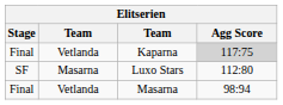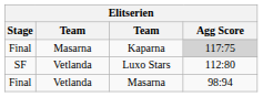Kaparna | column 2: Vetlanda -> Masarna
Luxo Stars | column 2: Masarna -> Vetlanda
